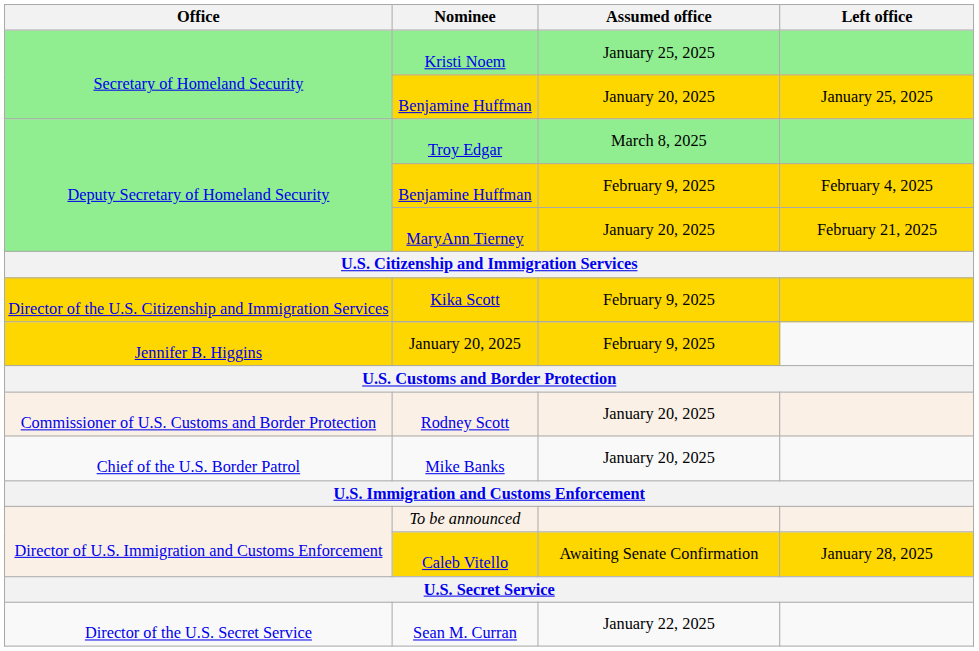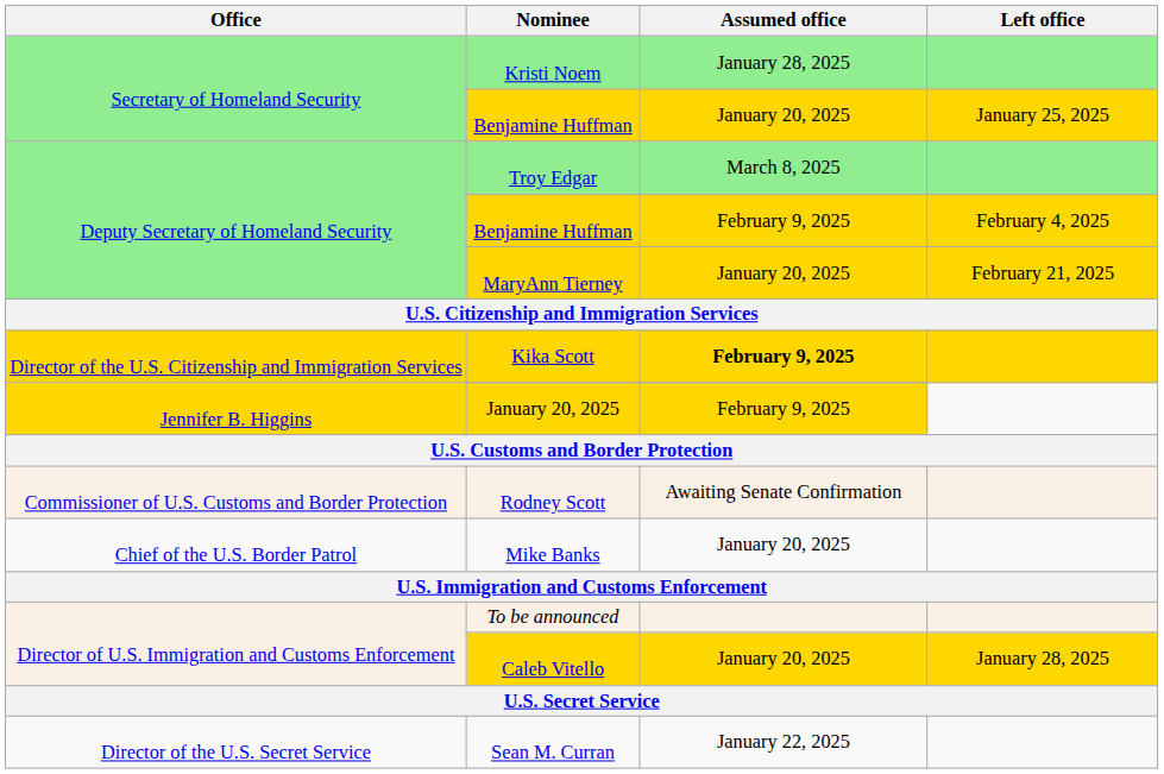Kristi Noem | Assumed office: January 25, 2025 -> January 28, 2025
Kika Scott | Assumed office: normal -> bold
Rodney Scott | Assumed office: January 20, 2025 -> Awaiting Senate Confirmation
Caleb Vitello | Assumed office: Awaiting Senate Confirmation -> January 20, 2025
